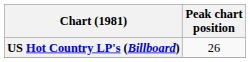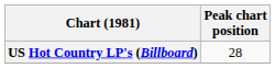US Hot Country LP's (Billboard) | Peak chart position: 26 -> 28
